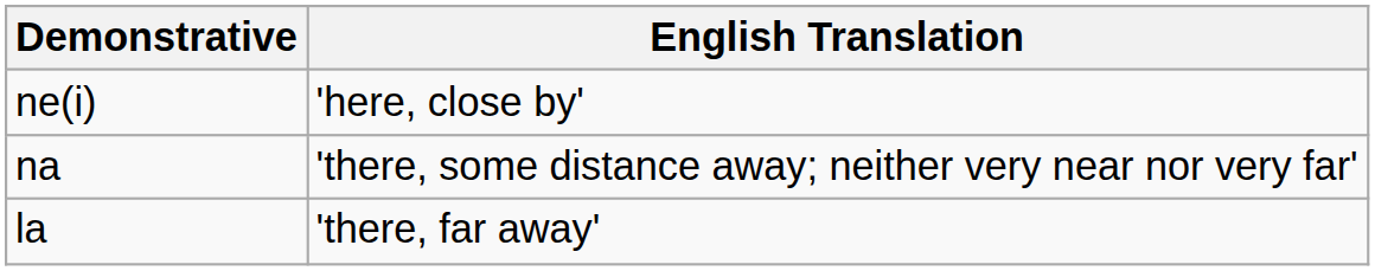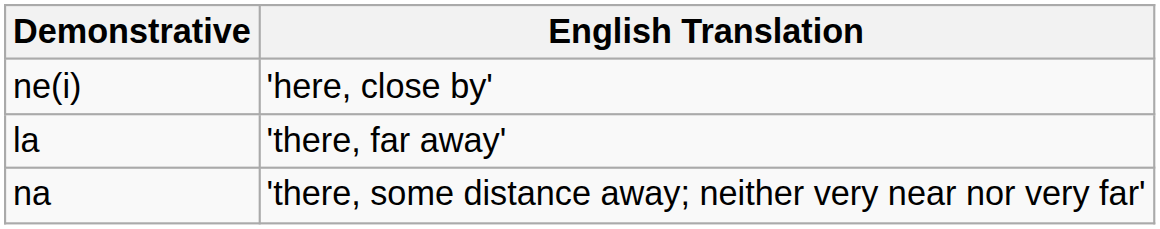rows swapped: na <-> la
